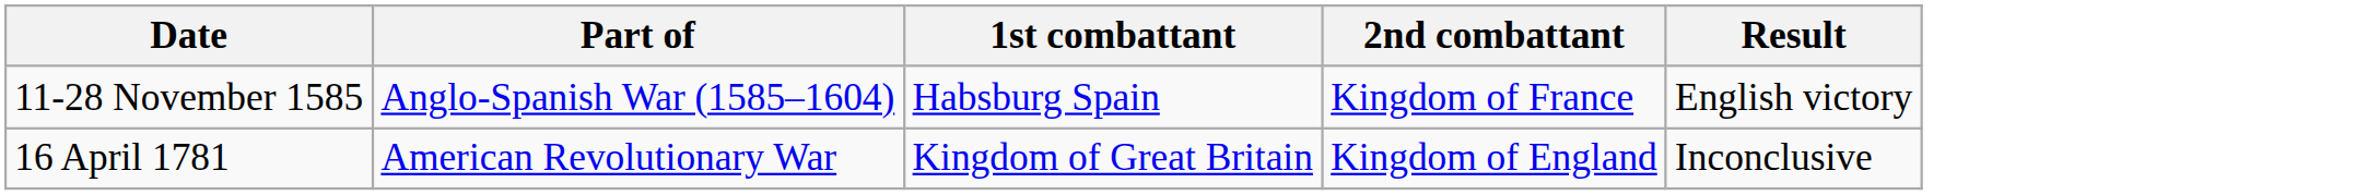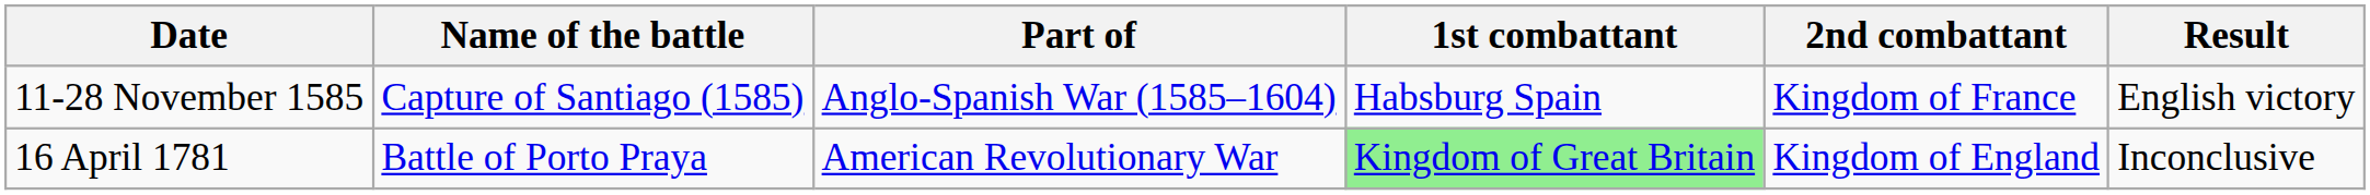+ column: Name of the battle | Capture of Santiago (1585) | Battle of Porto Praya
16 April 1781 | 1st combattant: no background -> lightgreen background
